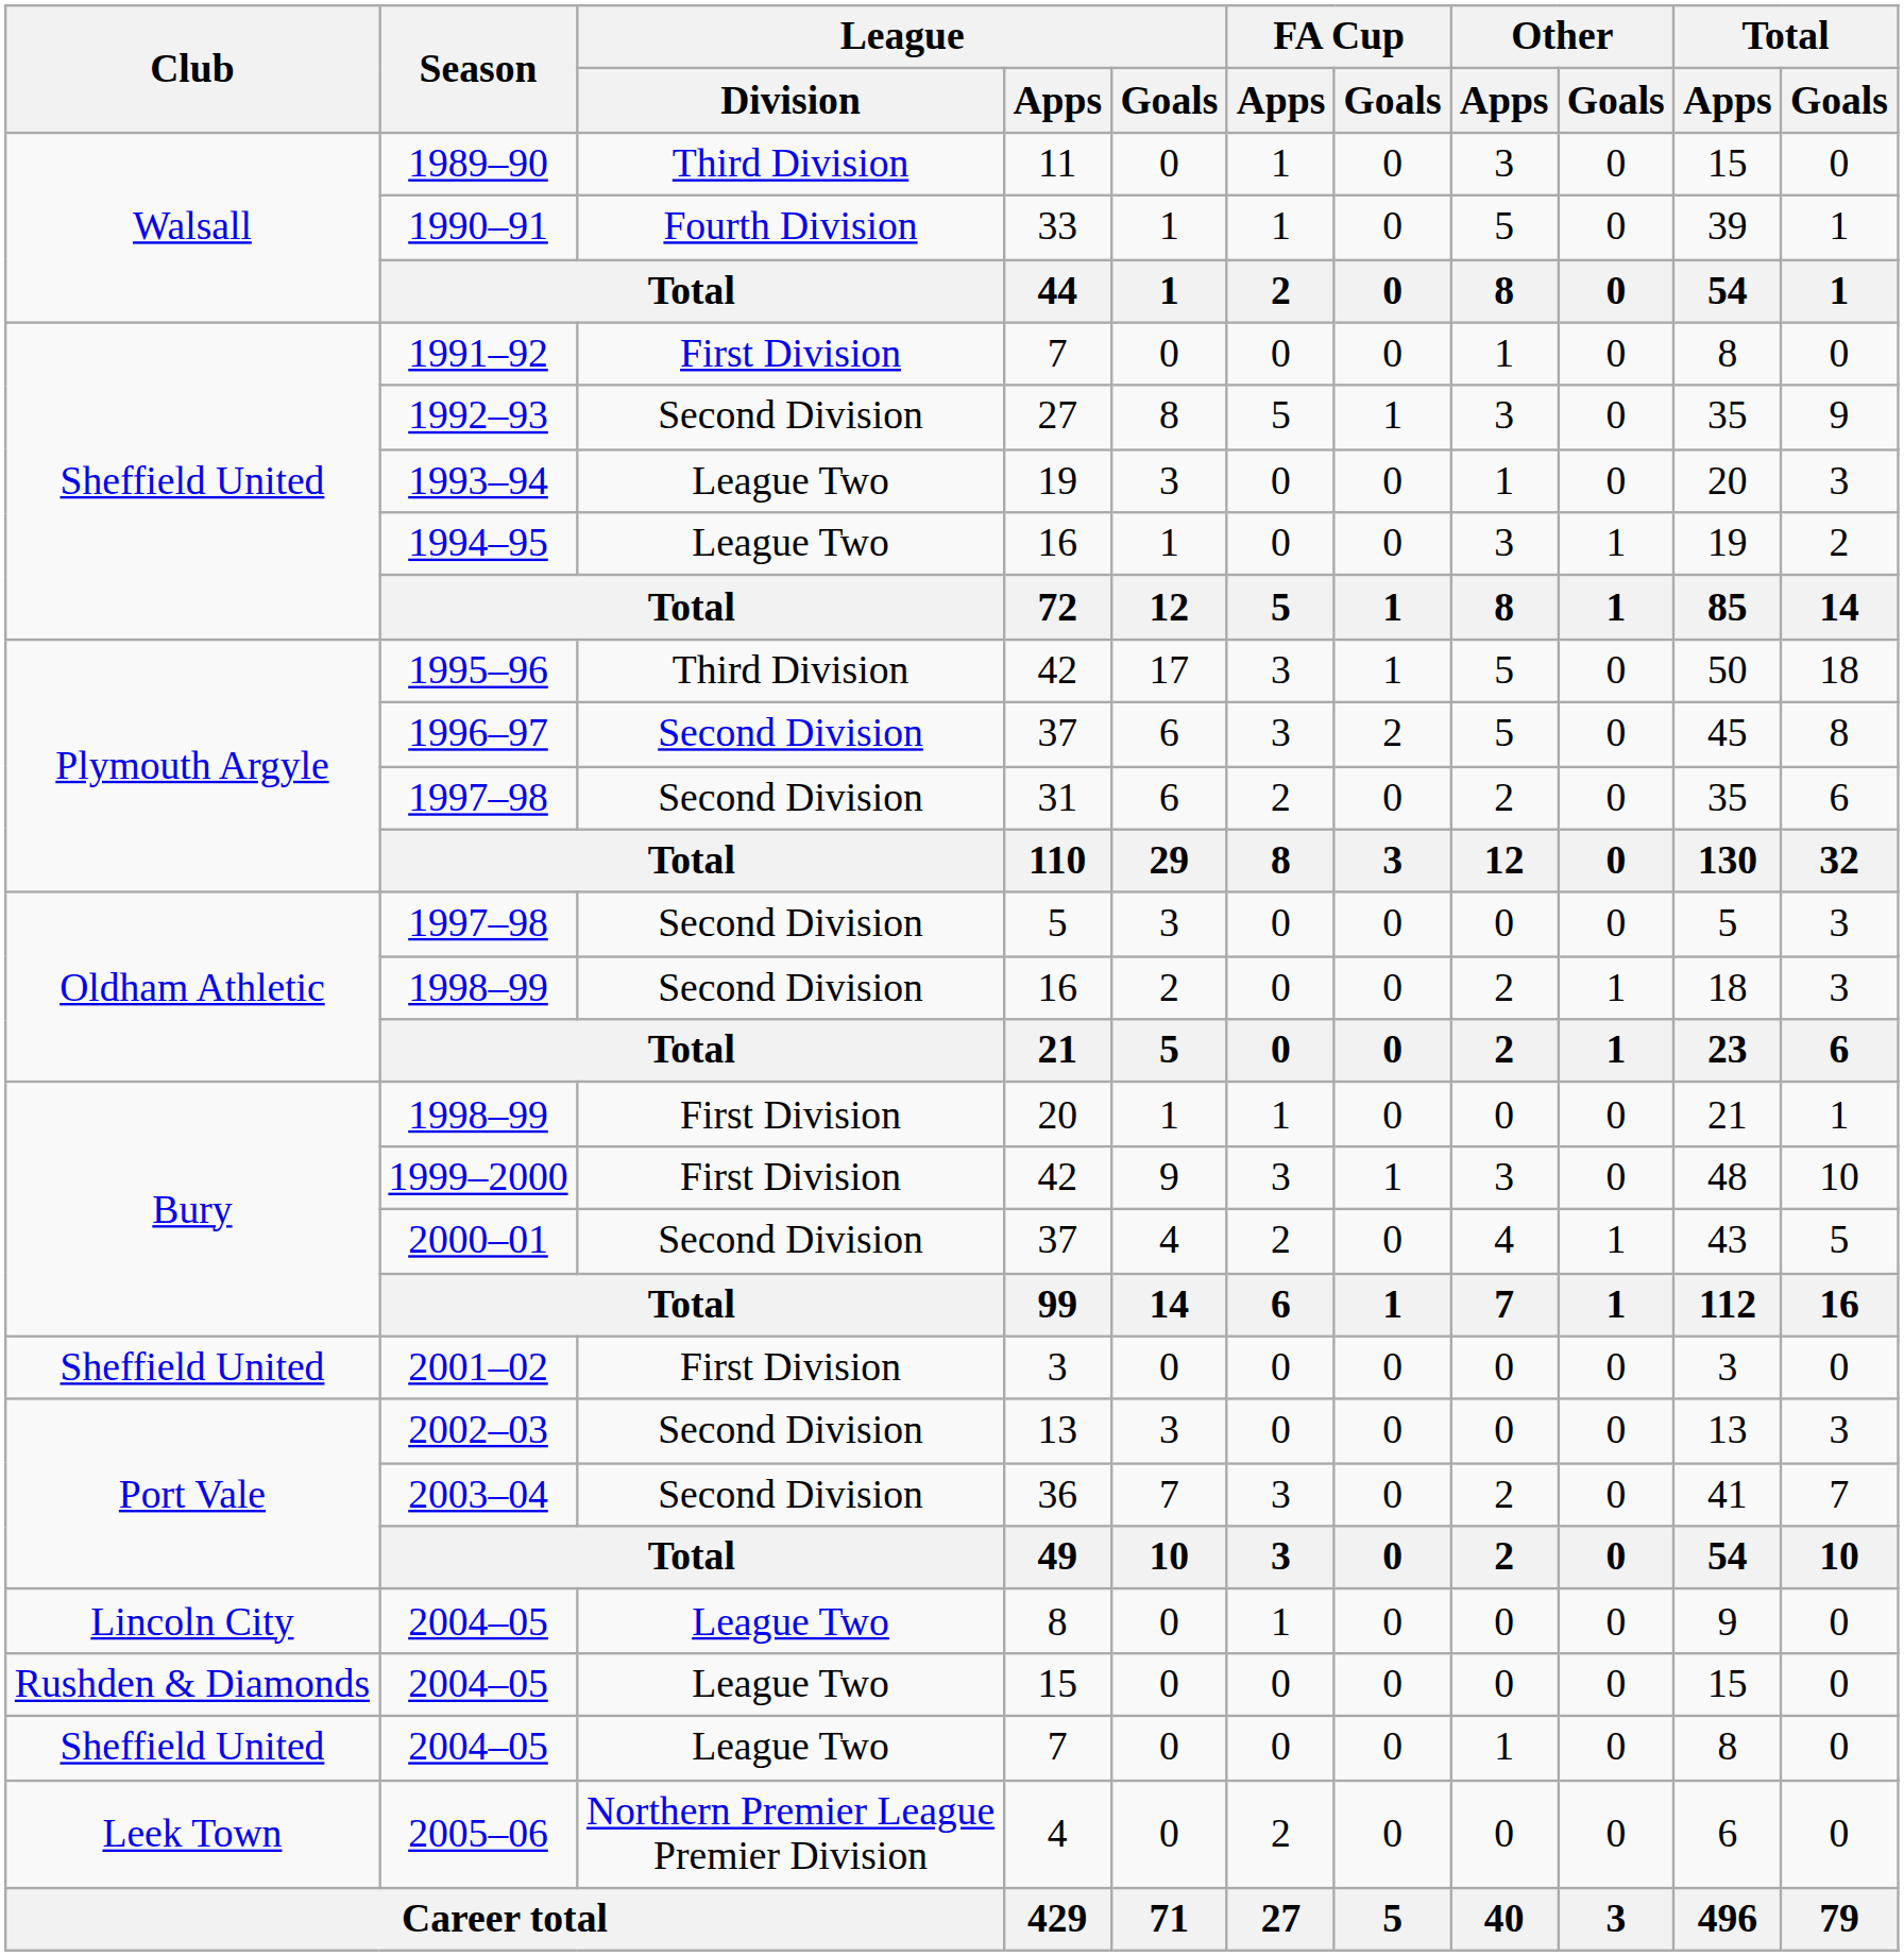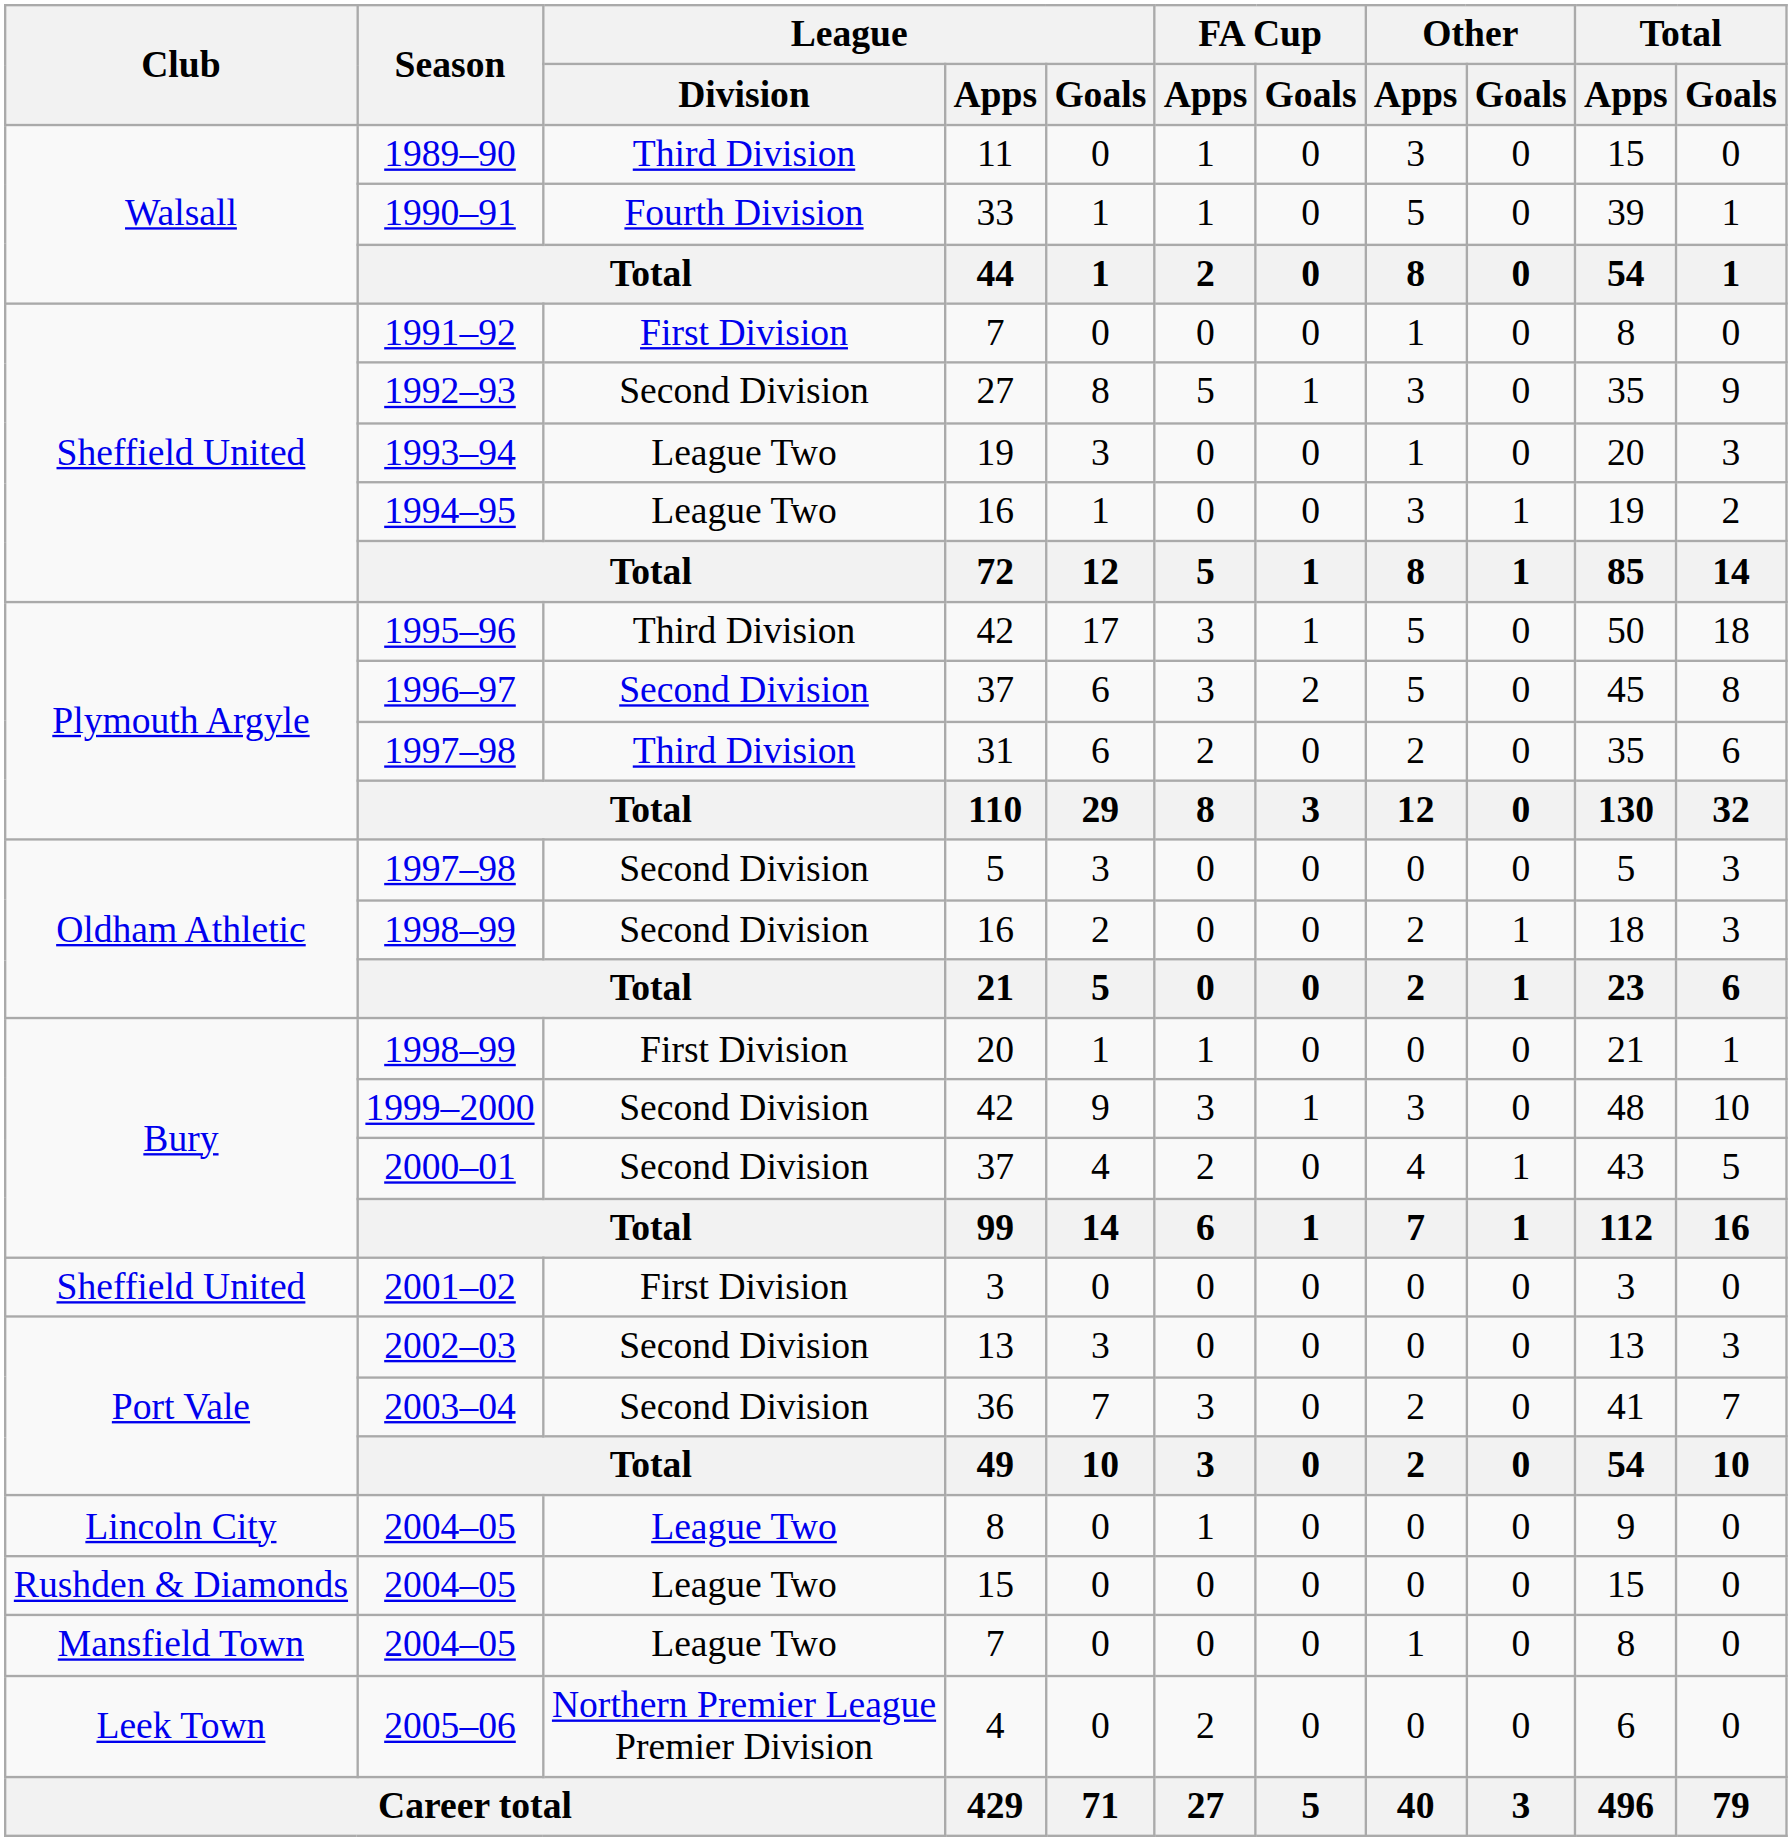1997–98 / 31 | League / Division: Second Division -> Third Division
1999–2000 | League / Division: First Division -> Second Division
2004–05 / 7 | Club: Sheffield United -> Mansfield Town
